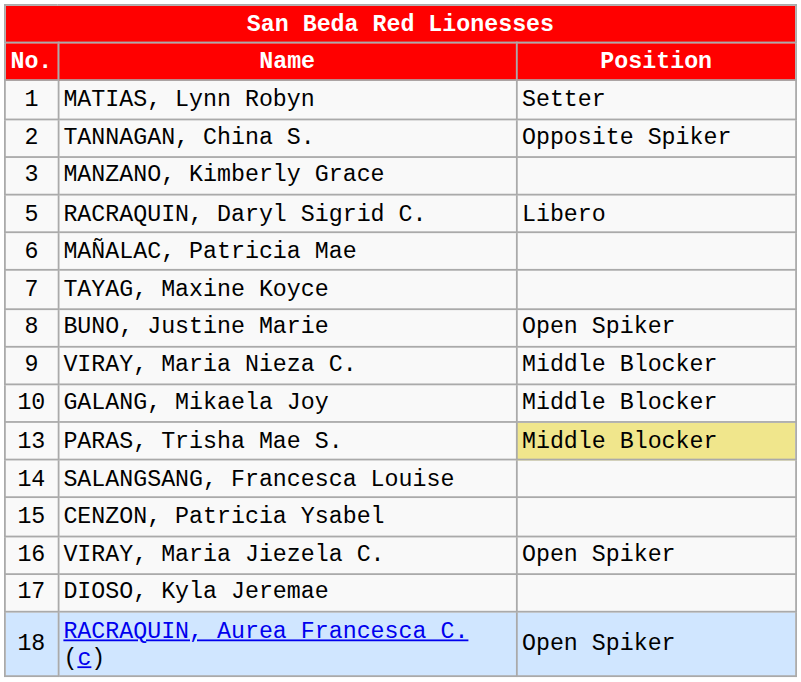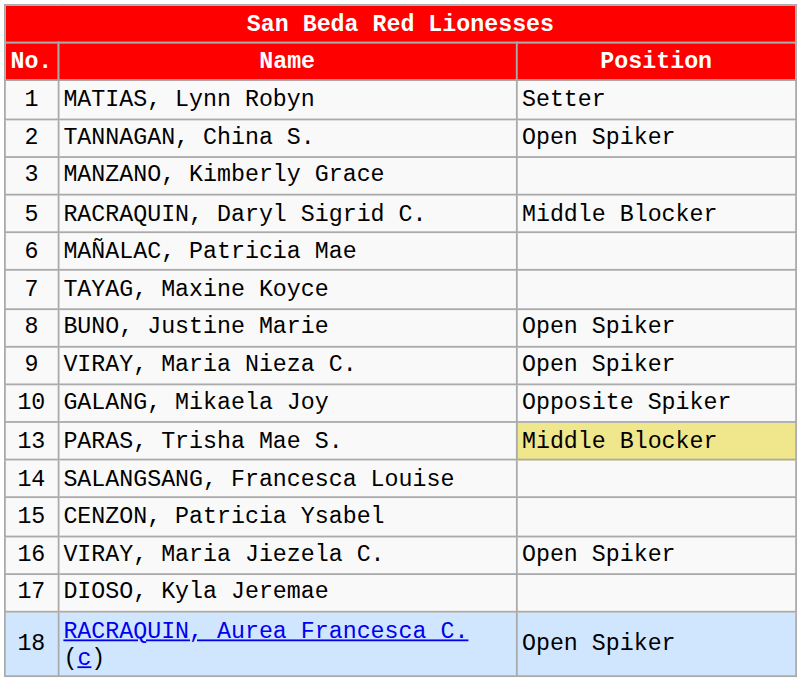TANNAGAN, China S. | Position: Opposite Spiker -> Open Spiker
RACRAQUIN, Daryl Sigrid C. | Position: Libero -> Middle Blocker
VIRAY, Maria Nieza C. | Position: Middle Blocker -> Open Spiker
GALANG, Mikaela Joy | Position: Middle Blocker -> Opposite Spiker
